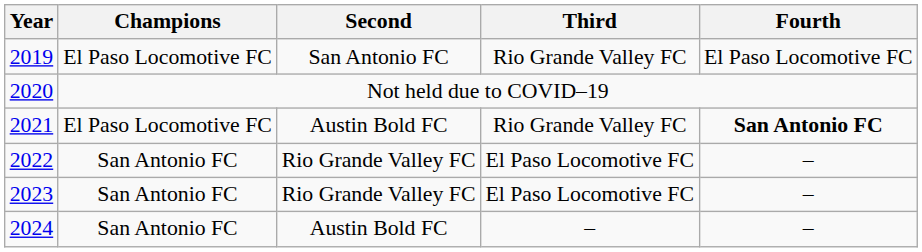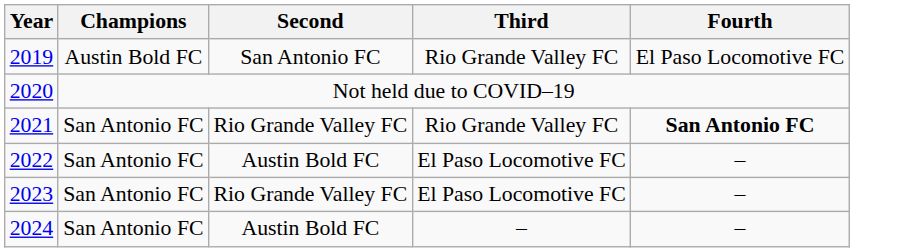2019 | Champions: El Paso Locomotive FC -> Austin Bold FC
2021 | Champions: El Paso Locomotive FC -> San Antonio FC
2021 | Second: Austin Bold FC -> Rio Grande Valley FC
2022 | Second: Rio Grande Valley FC -> Austin Bold FC
